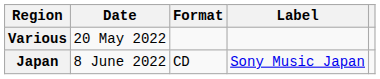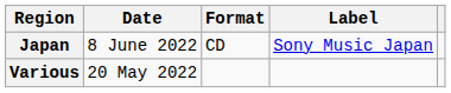rows swapped: Various <-> Japan
